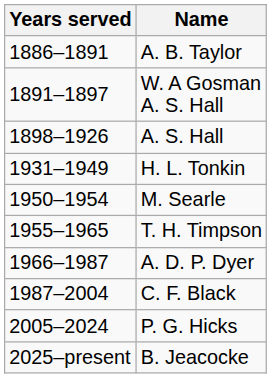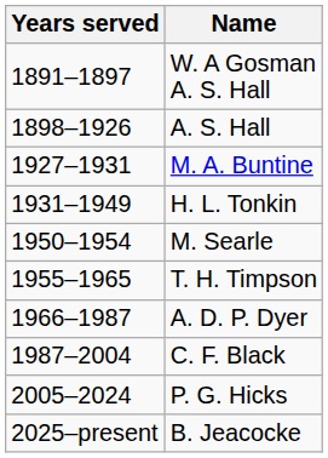- row: 1886–1891 | A. B. Taylor
+ row: 1927–1931 | M. A. Buntine
